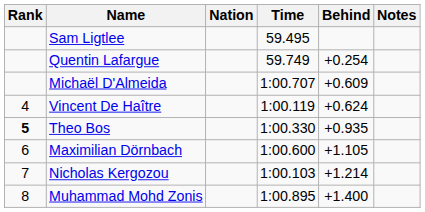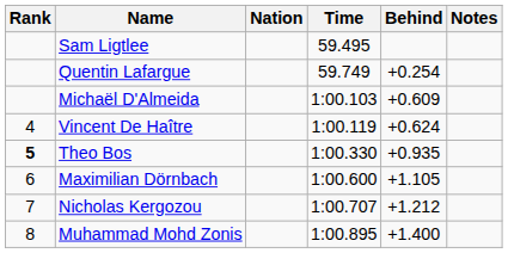Michaël D'Almeida | Time: 1:00.707 -> 1:00.103
Nicholas Kergozou | Time: 1:00.103 -> 1:00.707
Nicholas Kergozou | Behind: +1.214 -> +1.212
